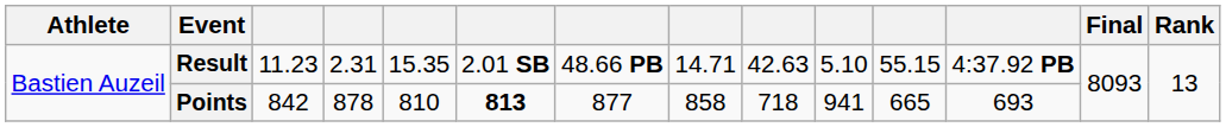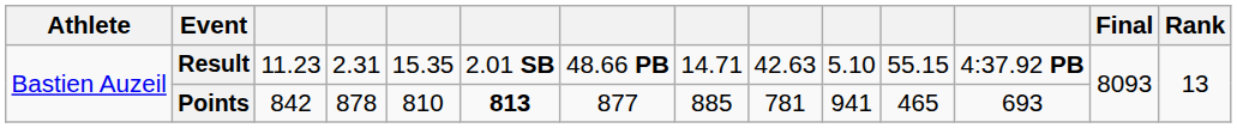Points | column 8: 858 -> 885
Points | column 9: 718 -> 781
Points | column 11: 665 -> 465
